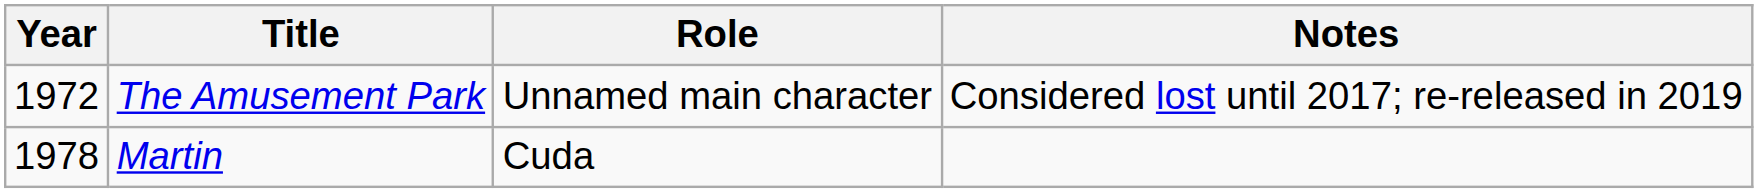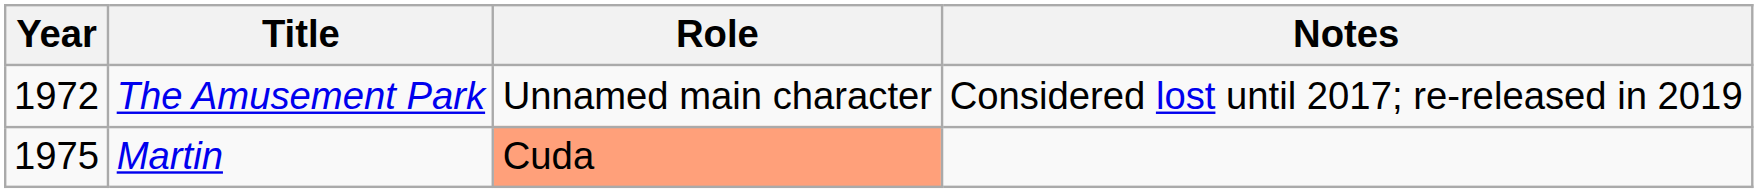Martin | Year: 1978 -> 1975
Martin | Role: no background -> lightsalmon background
